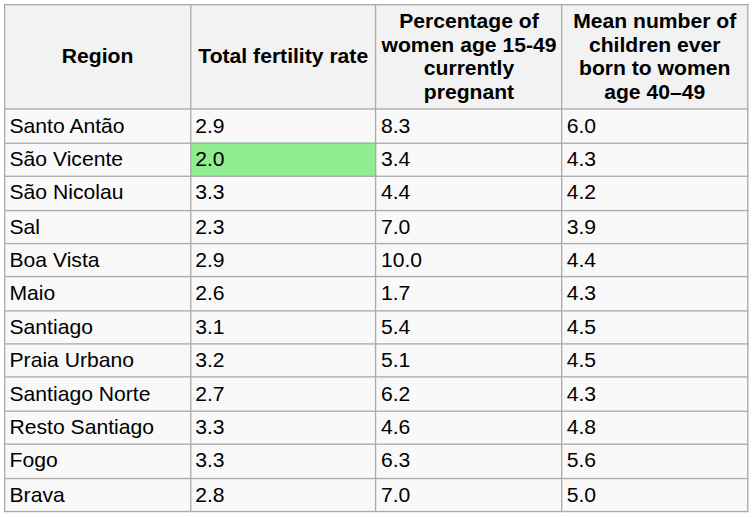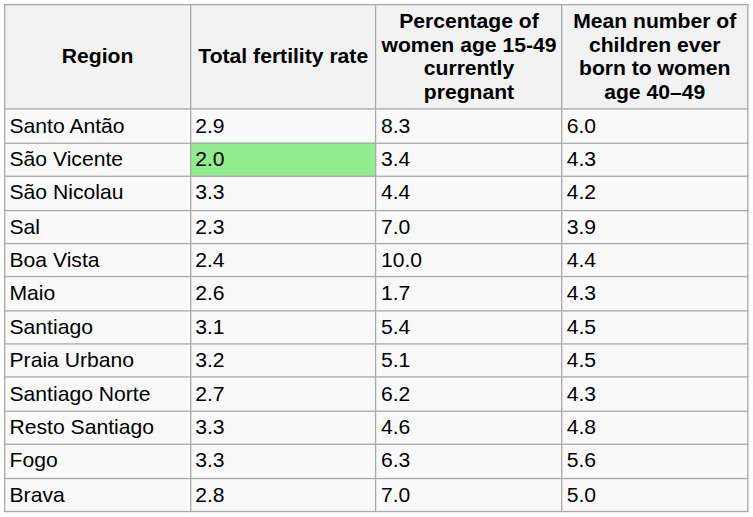Boa Vista | Total fertility rate: 2.9 -> 2.4
